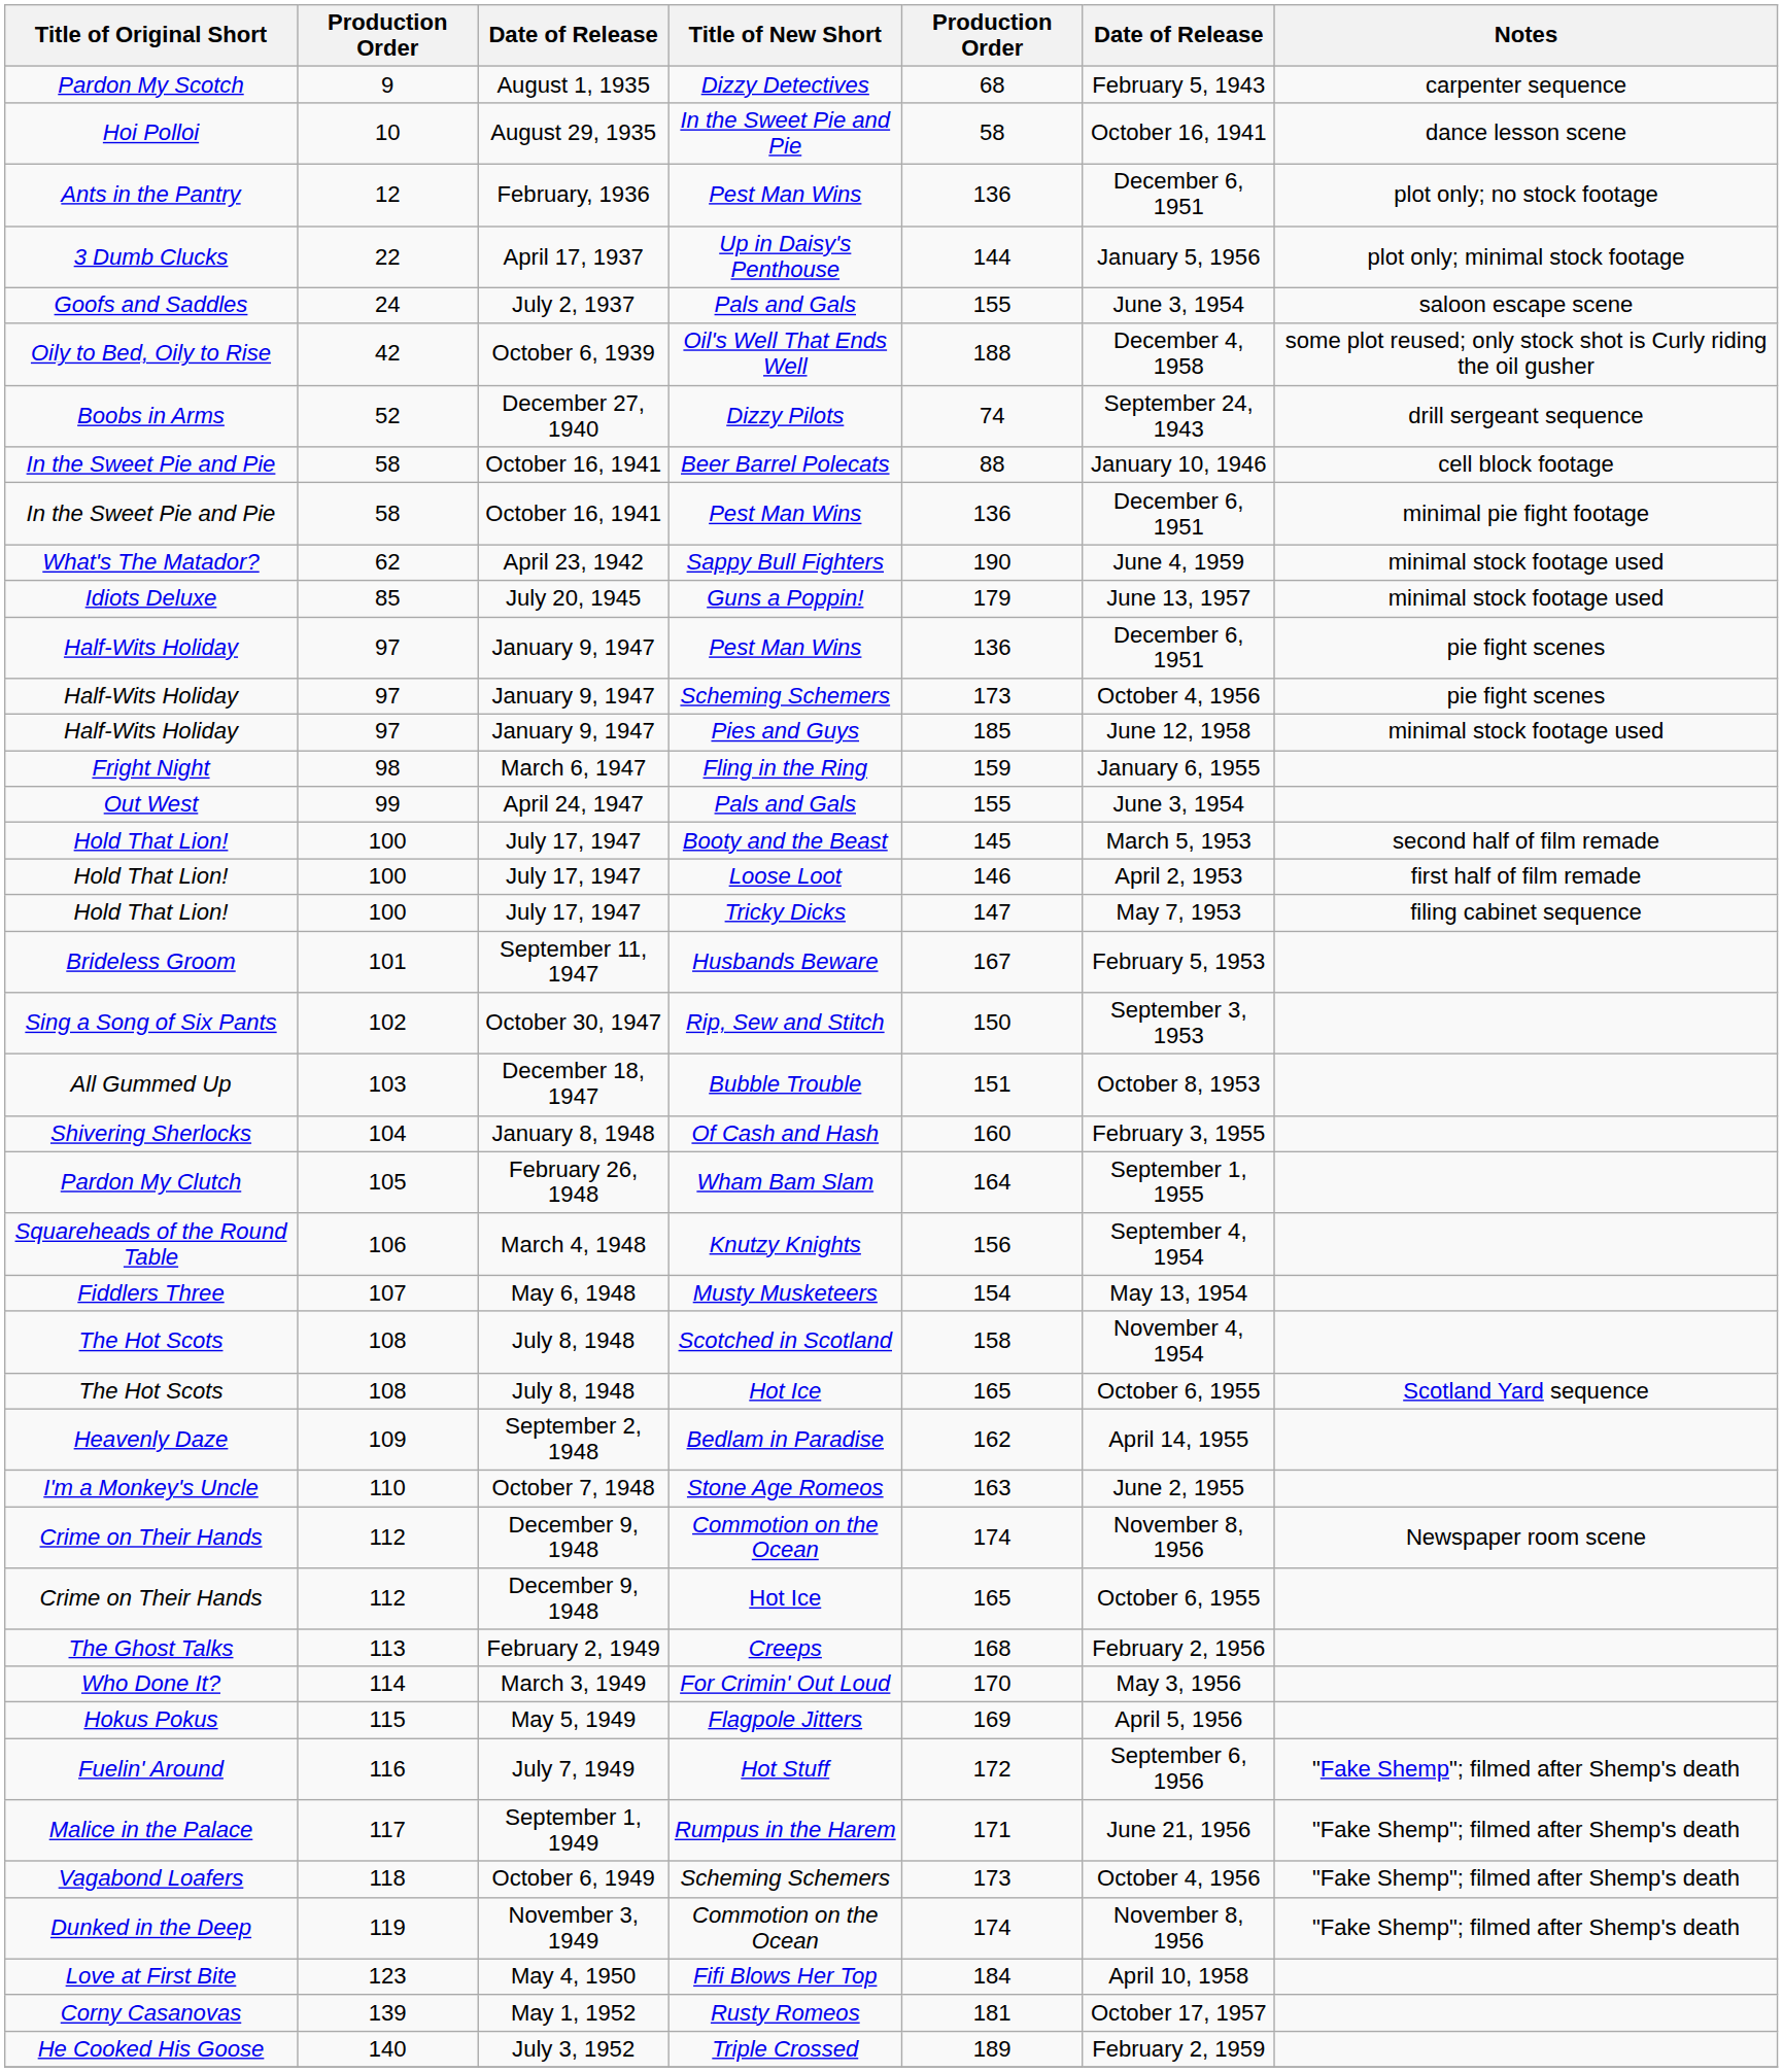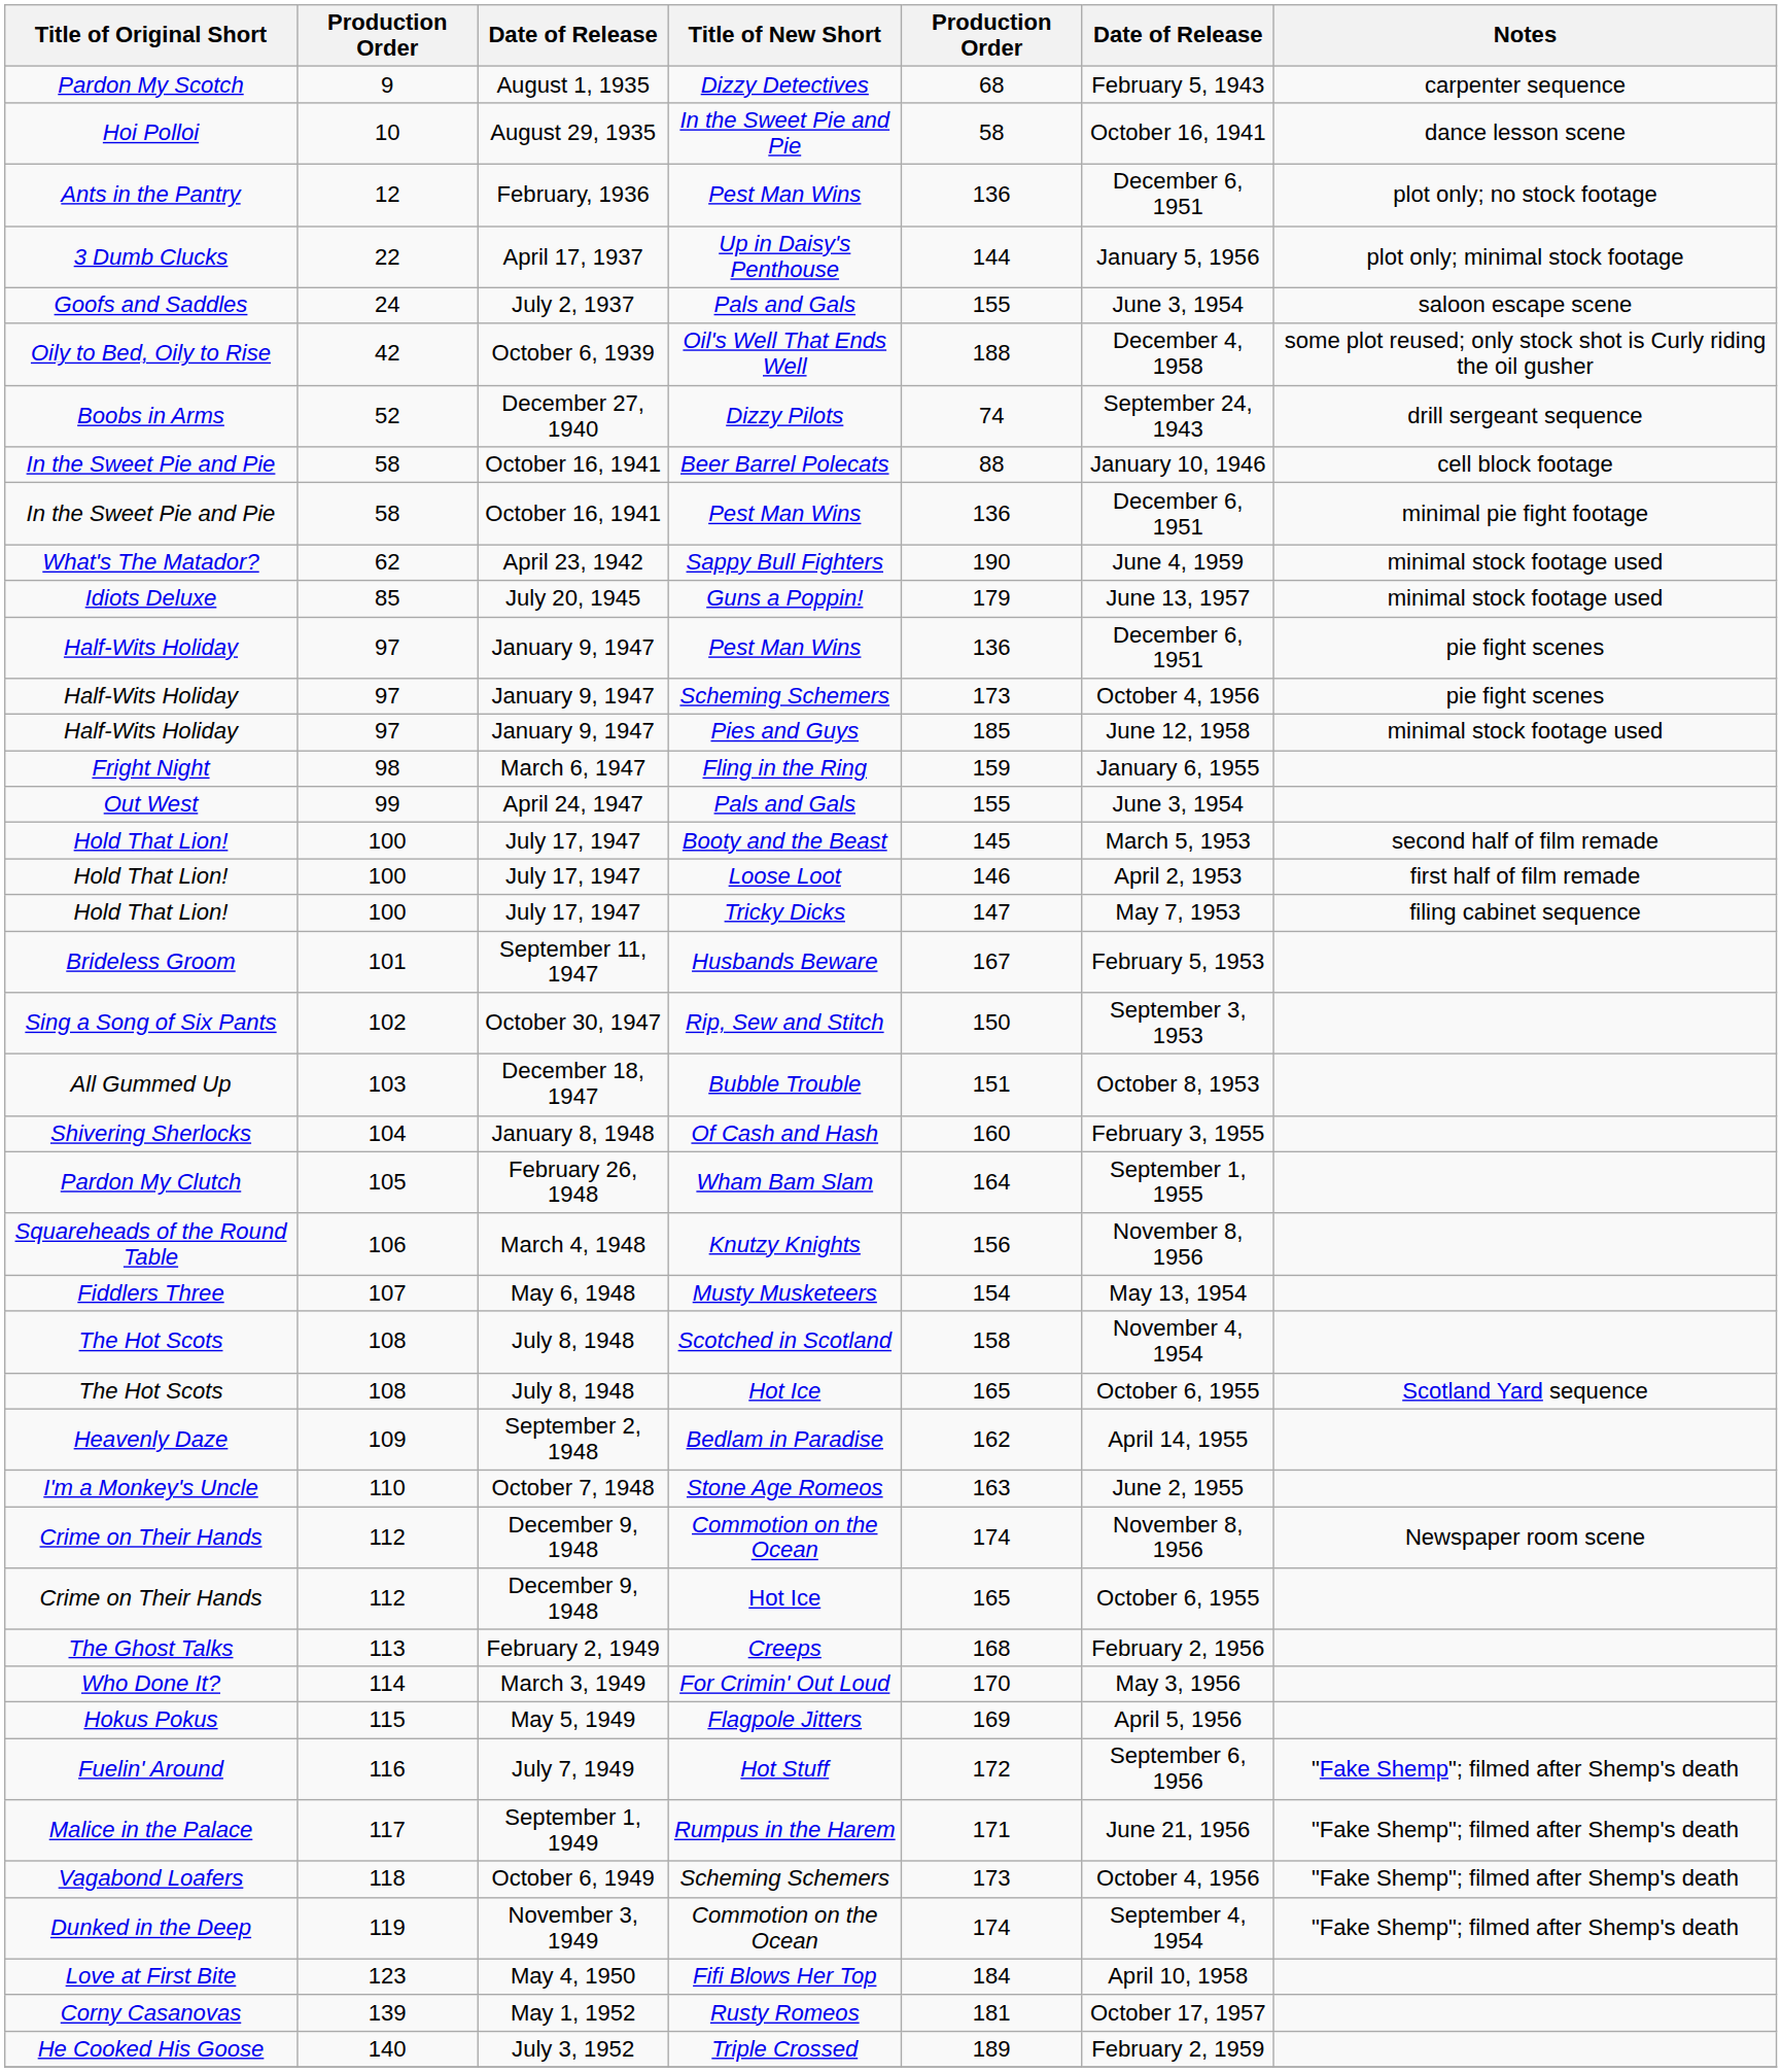Knutzy Knights | column 6: September 4, 1954 -> November 8, 1956
Dunked in the Deep / Commotion on the Ocean | column 6: November 8, 1956 -> September 4, 1954
